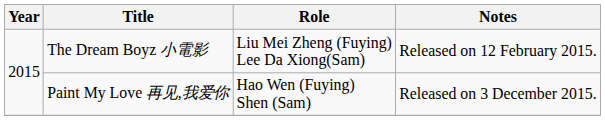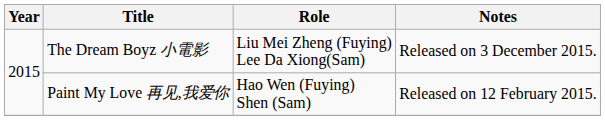The Dream Boyz 小電影 | Notes: Released on 12 February 2015. -> Released on 3 December 2015.
Paint My Love 再见,我爱你 | Notes: Released on 3 December 2015. -> Released on 12 February 2015.
